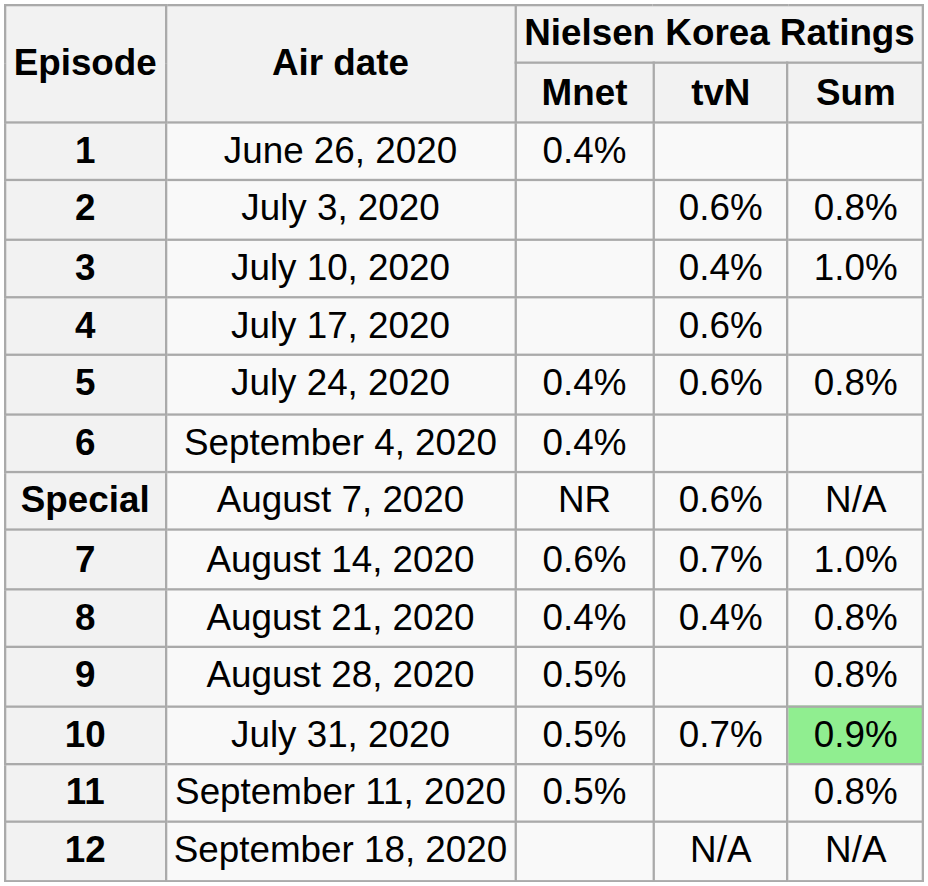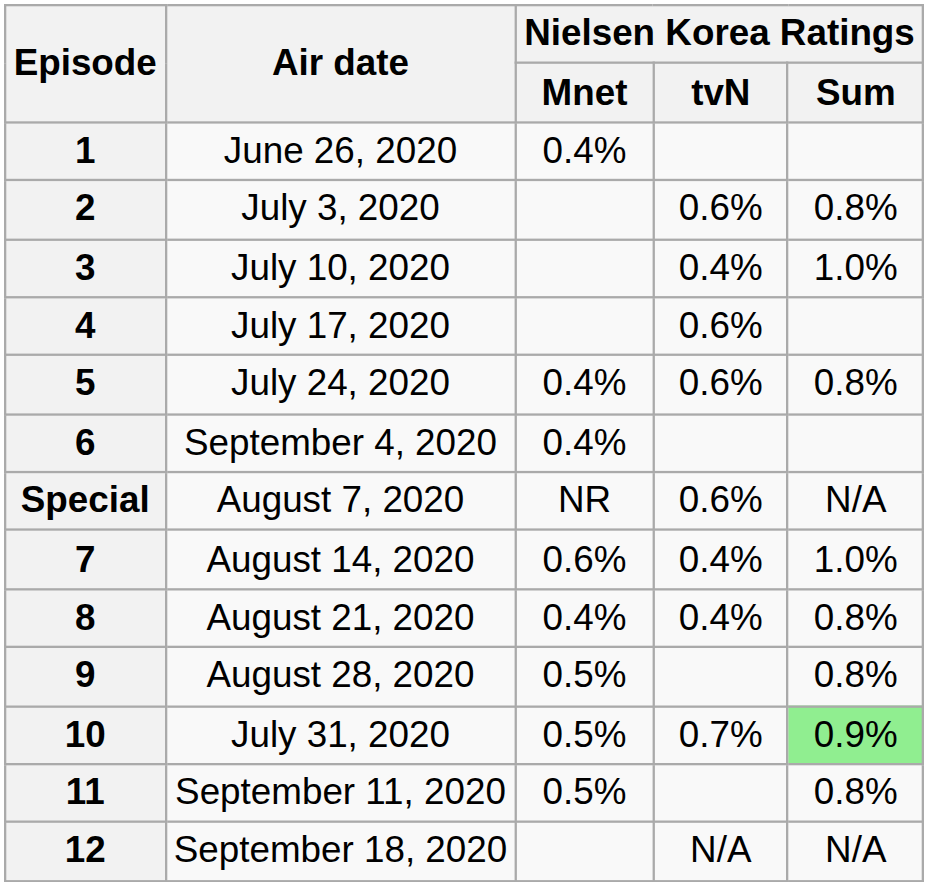7 | Nielsen Korea Ratings / tvN: 0.7% -> 0.4%
